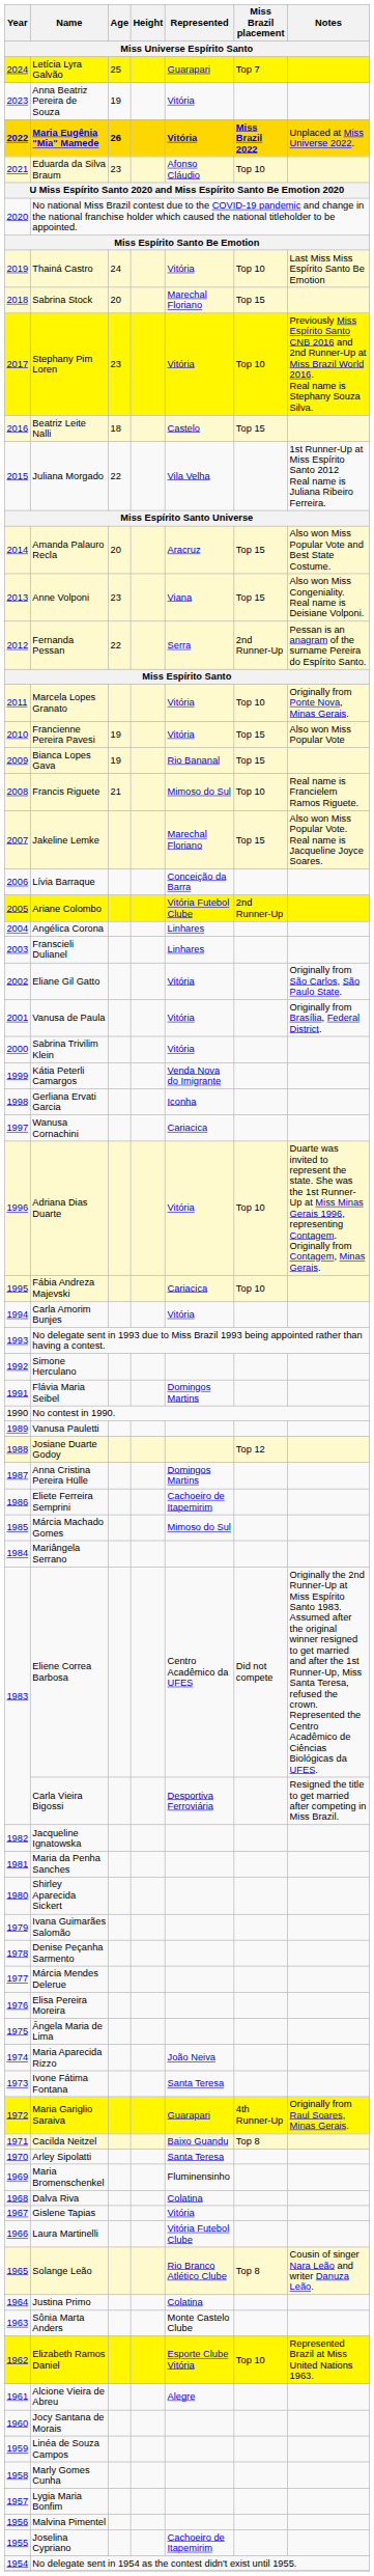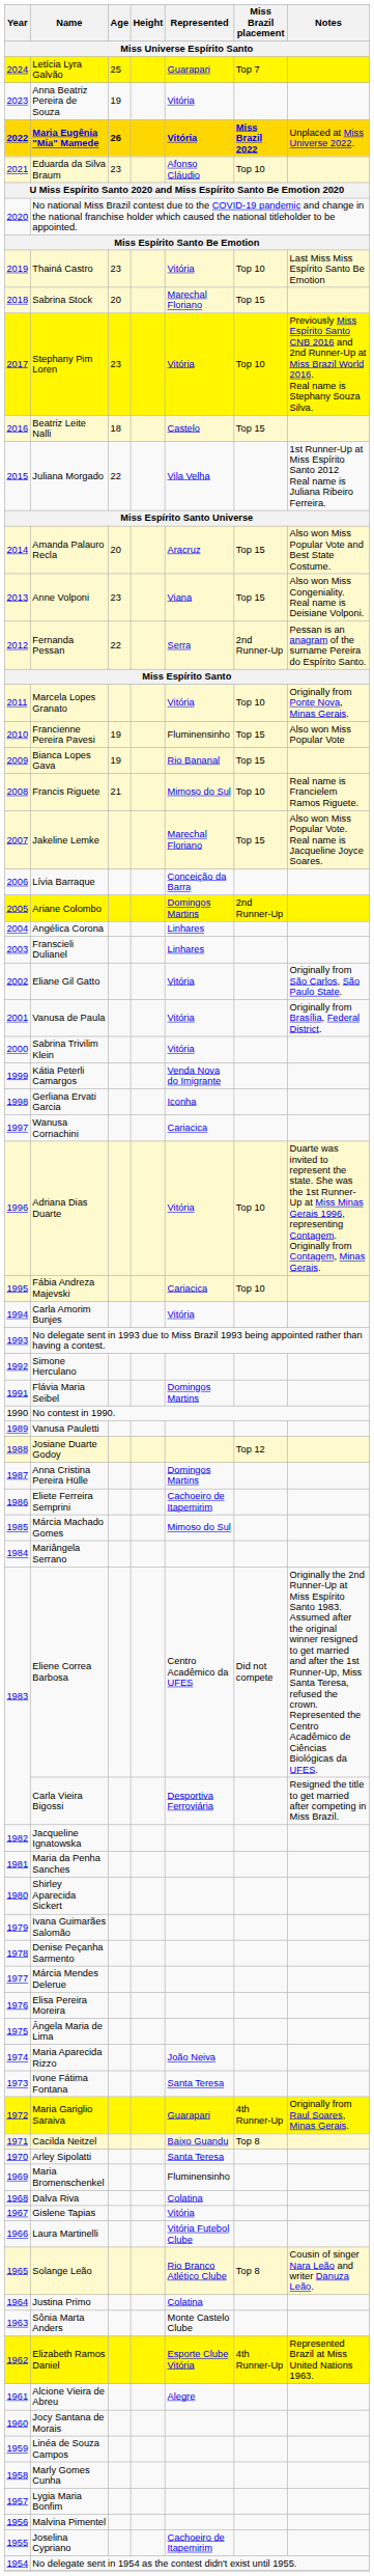Thainá Castro | Age: 24 -> 23
Francienne Pereira Pavesi | Represented: Vitória -> Fluminensinho
Ariane Colombo | Represented: Vitória Futebol Clube -> Domingos Martins
Elizabeth Ramos Daniel | Miss Brazil placement: Top 10 -> 4th Runner-Up
